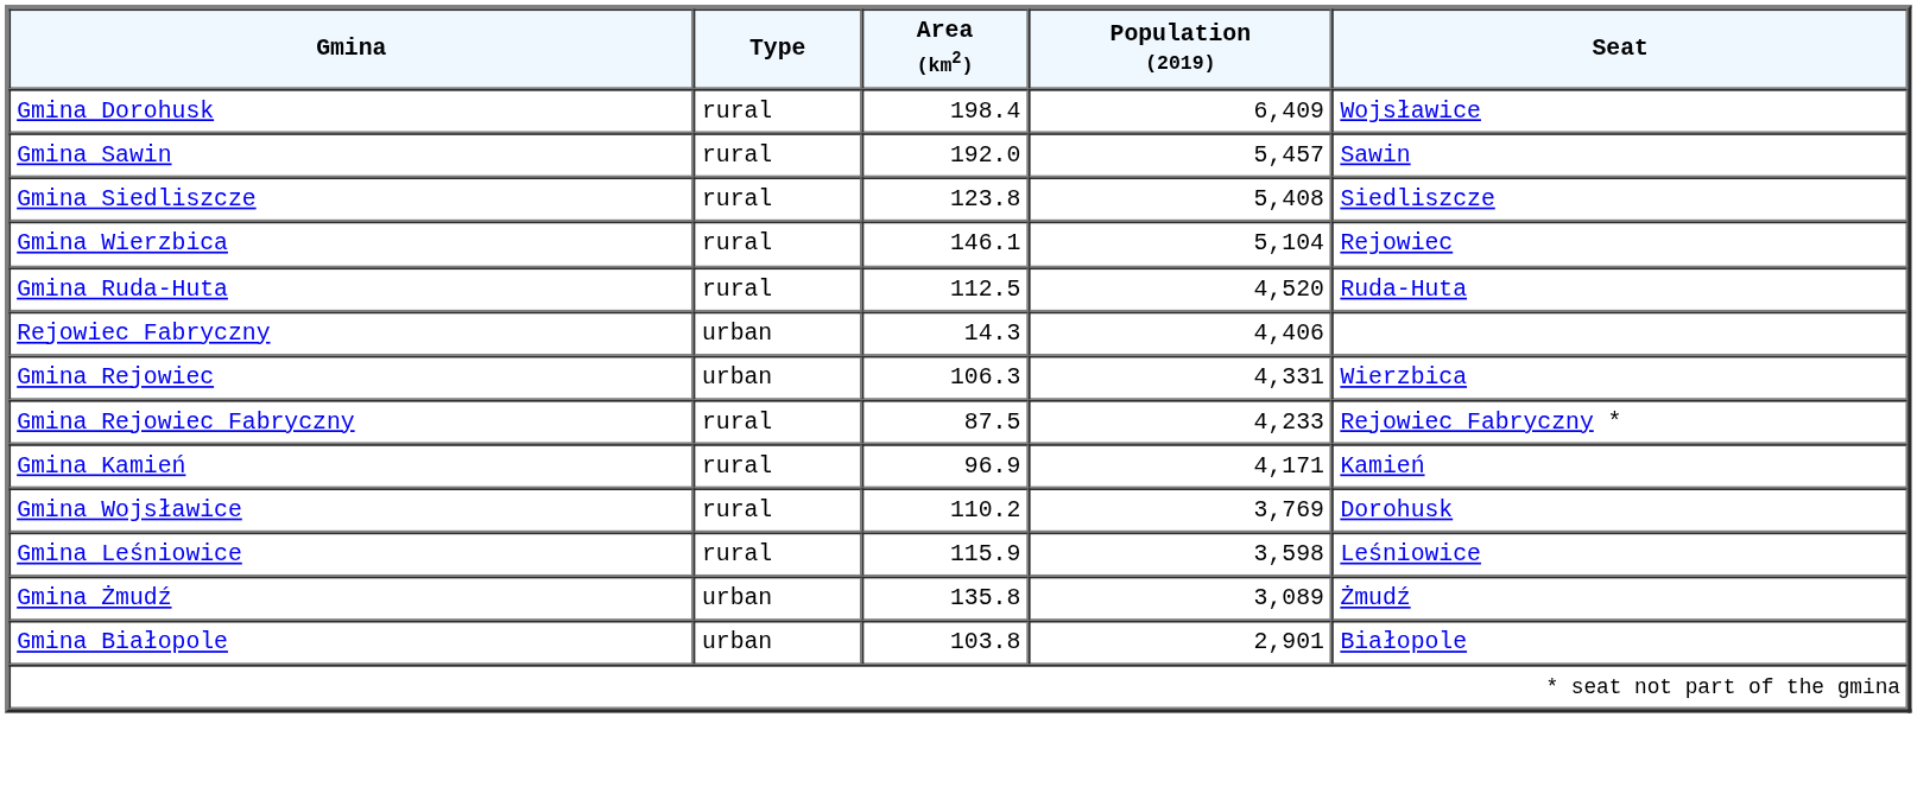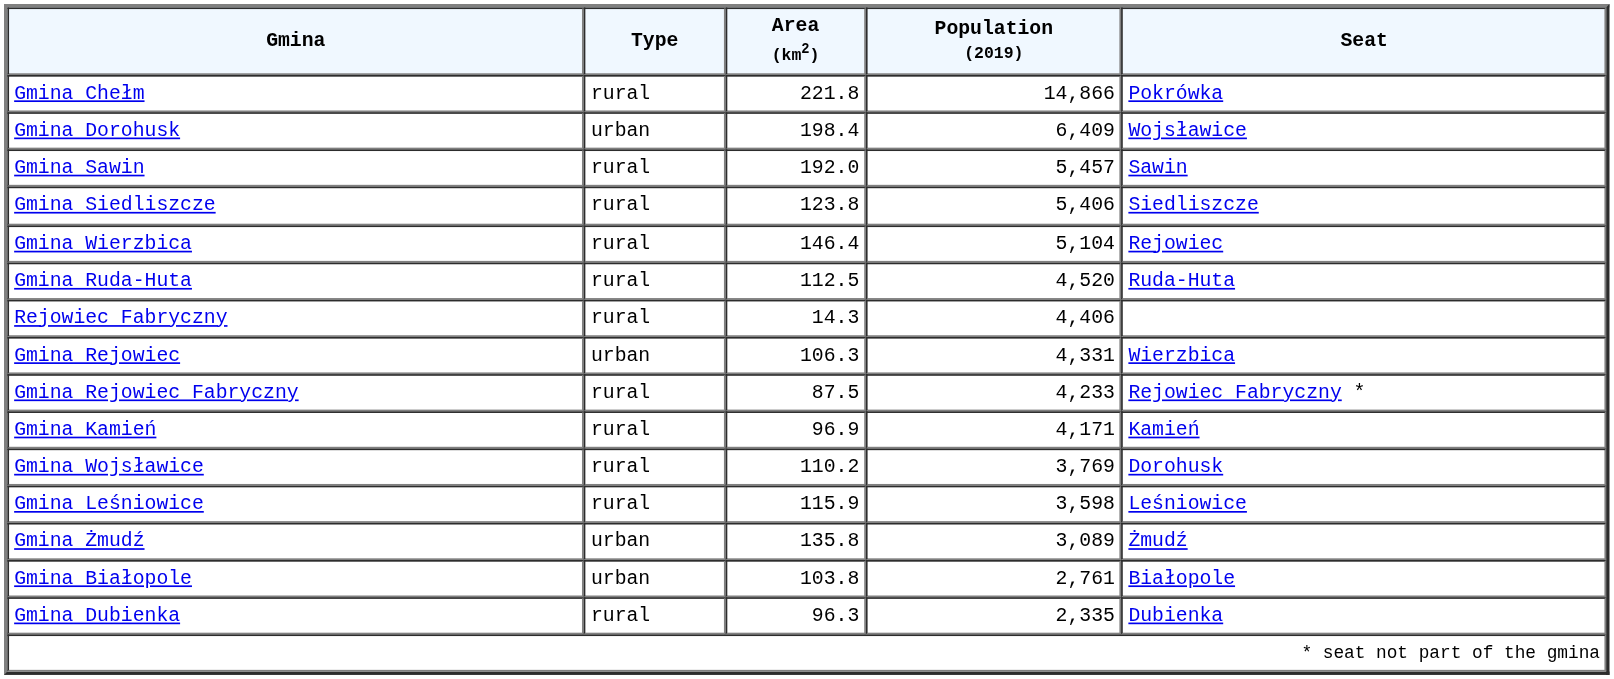+ row: Gmina Chełm | rural | 221.8 | 14,866 | Pokrówka
Gmina Dorohusk | Type: rural -> urban
Gmina Siedliszcze | Population (2019): 5,408 -> 5,406
Gmina Wierzbica | Area (km2): 146.1 -> 146.4
Rejowiec Fabryczny | Type: urban -> rural
Gmina Białopole | Population (2019): 2,901 -> 2,761
+ row: Gmina Dubienka | rural | 96.3 | 2,335 | Dubienka
